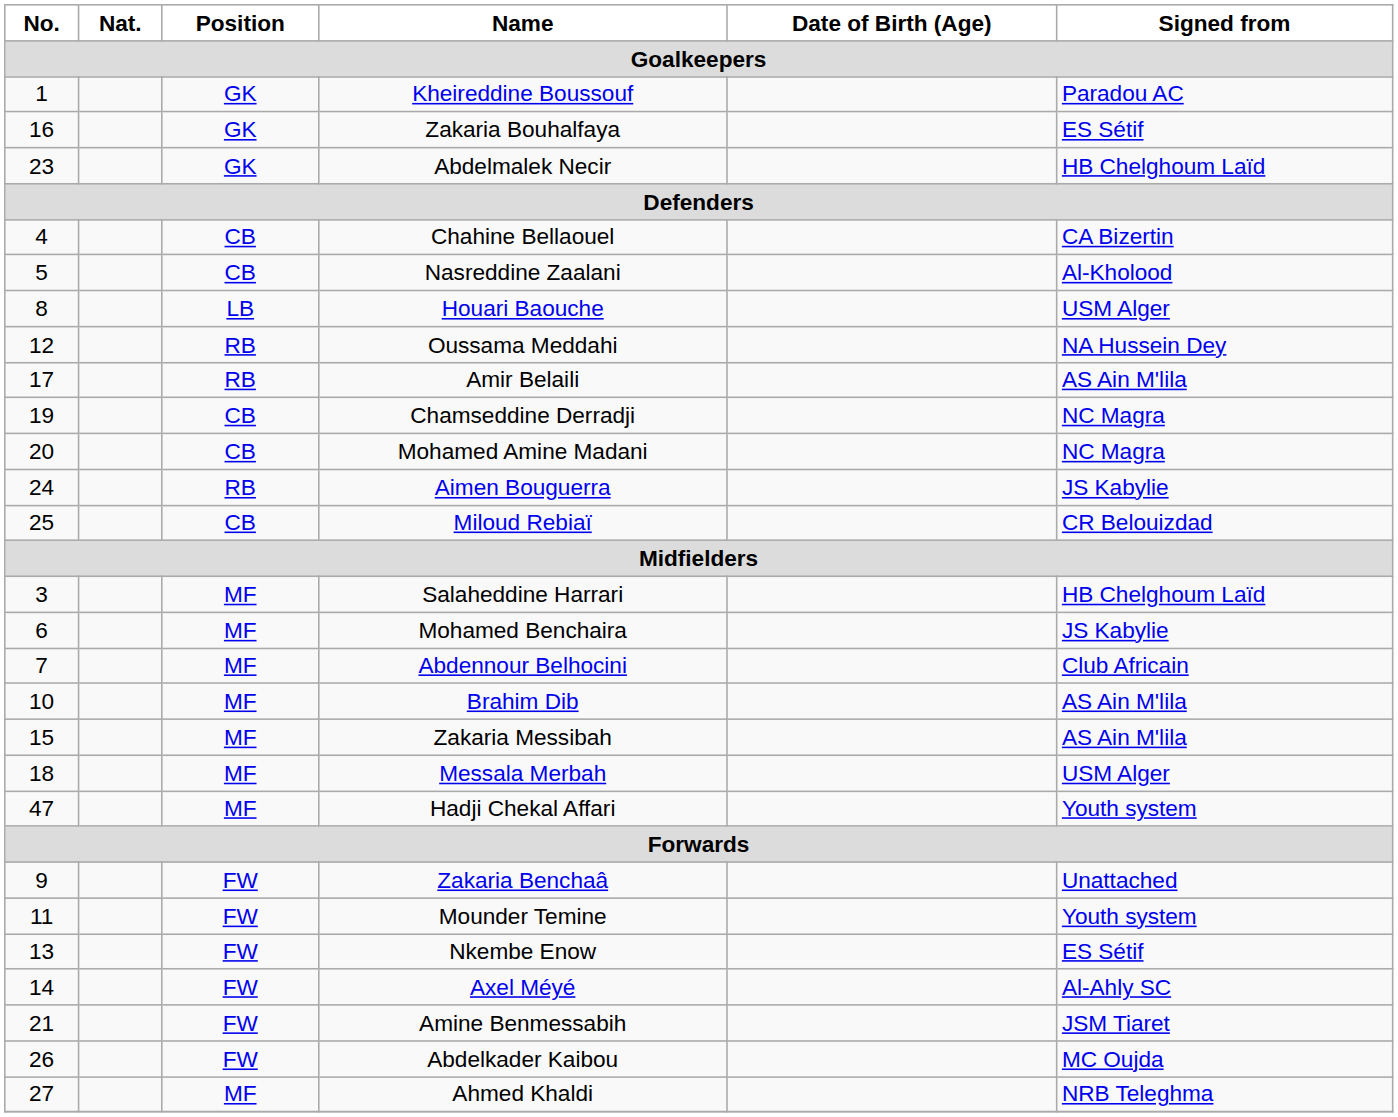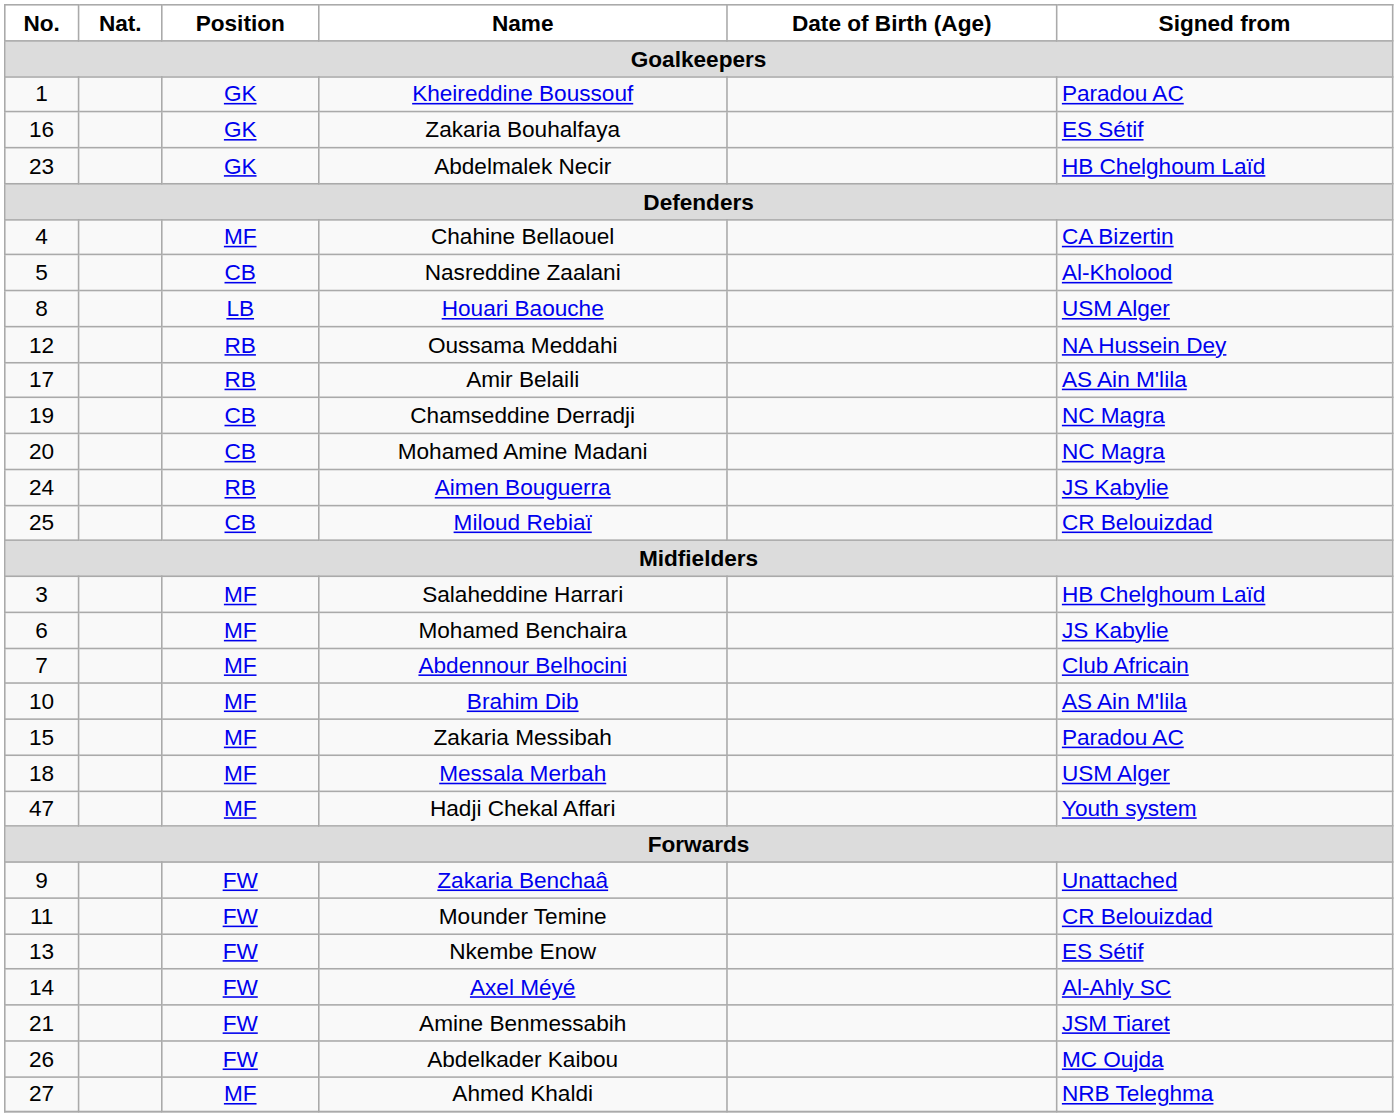Chahine Bellaouel | Position: CB -> MF
Zakaria Messibah | Signed from: AS Ain M'lila -> Paradou AC
Mounder Temine | Signed from: Youth system -> CR Belouizdad
